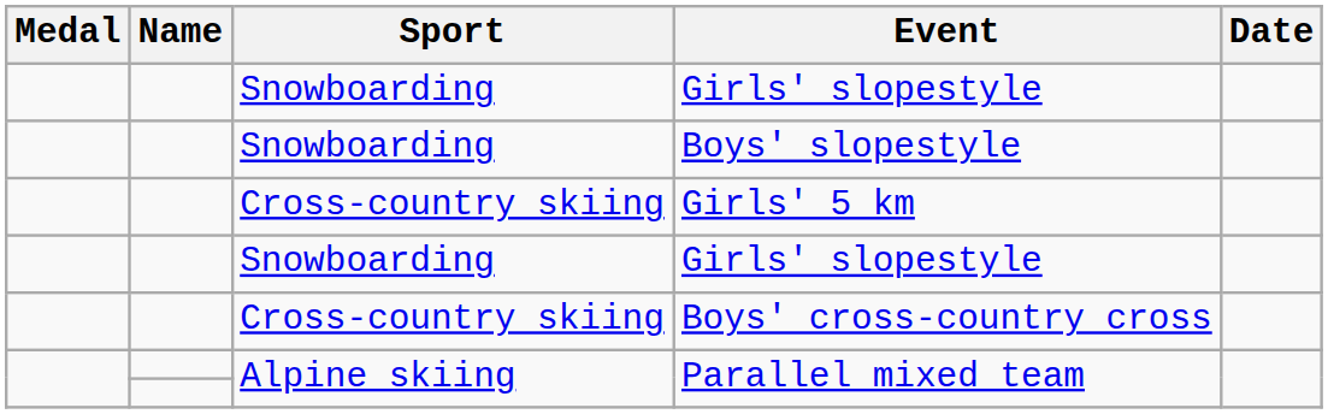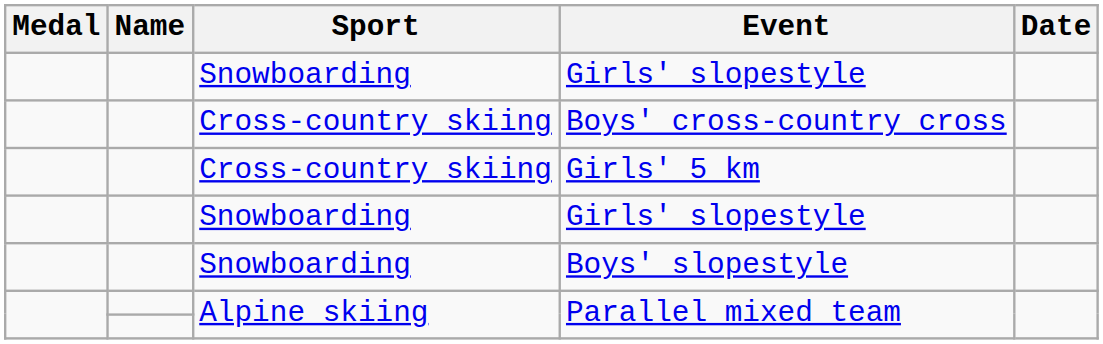rows swapped: Boys' cross-country cross <-> Boys' slopestyle
